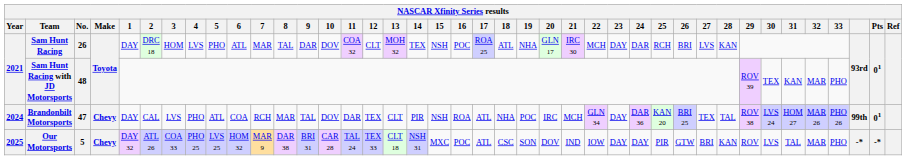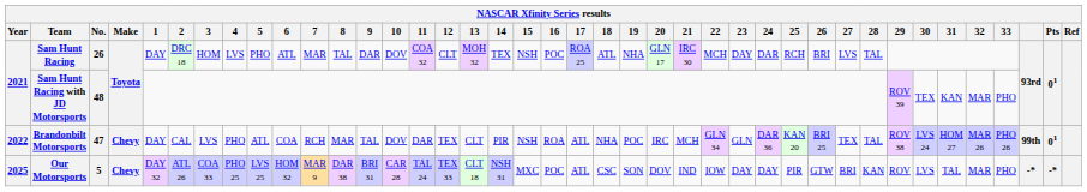Sam Hunt Racing | 28: KAN -> TAL
Brandonbilt Motorsports | Year: 2024 -> 2022
Brandonbilt Motorsports | 23: DAY -> GLN
